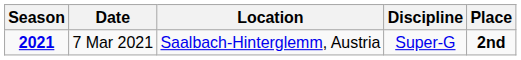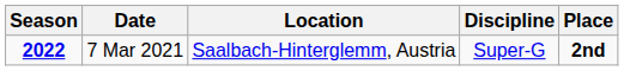7 Mar 2021 | Season: 2021 -> 2022
